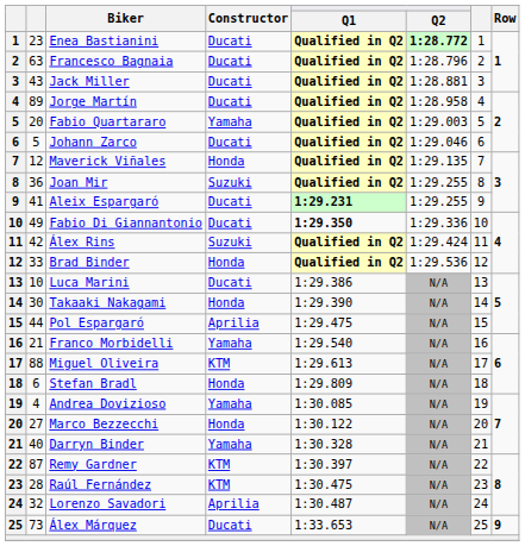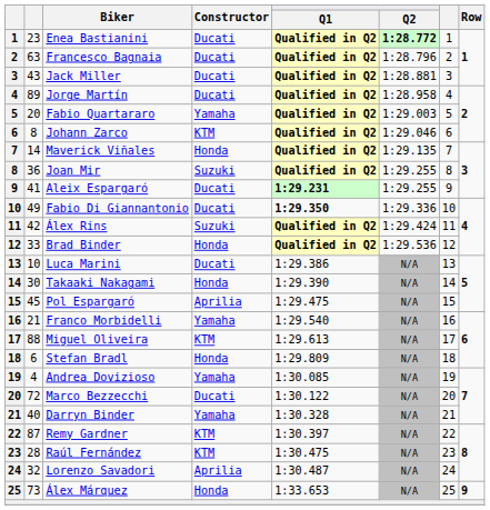Johann Zarco | column 2: 5 -> 8
Johann Zarco | Constructor: Ducati -> KTM
Maverick Viñales | column 2: 12 -> 14
Pol Espargaró | column 2: 44 -> 45
Marco Bezzecchi | column 2: 27 -> 72
Marco Bezzecchi | Constructor: Honda -> Ducati
Álex Márquez | Constructor: Ducati -> Honda
